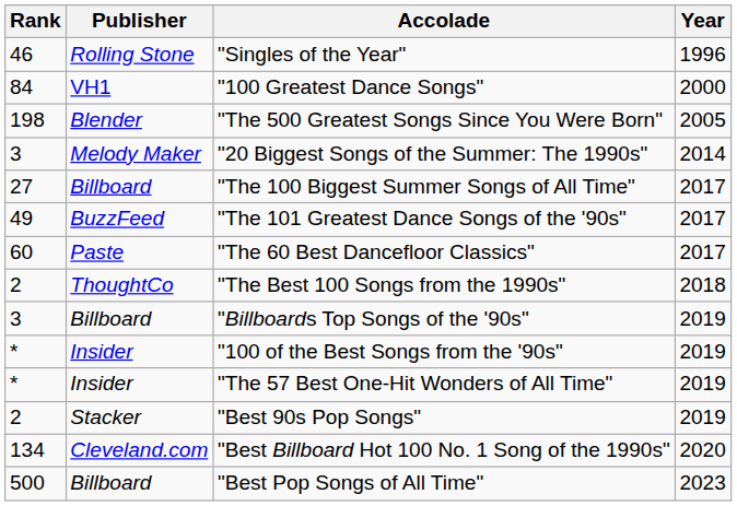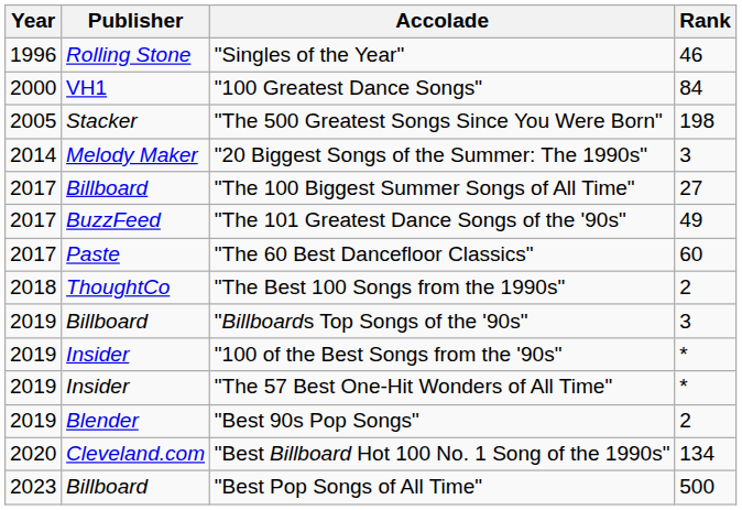columns swapped: Year <-> Rank
"The 500 Greatest Songs Since You Were Born" | Publisher: Blender -> Stacker
"Best 90s Pop Songs" | Publisher: Stacker -> Blender
